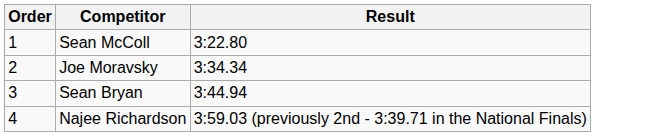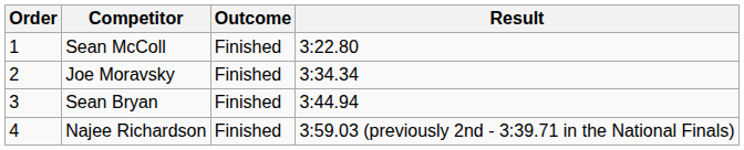+ column: Outcome | Finished | Finished | Finished | Finished
